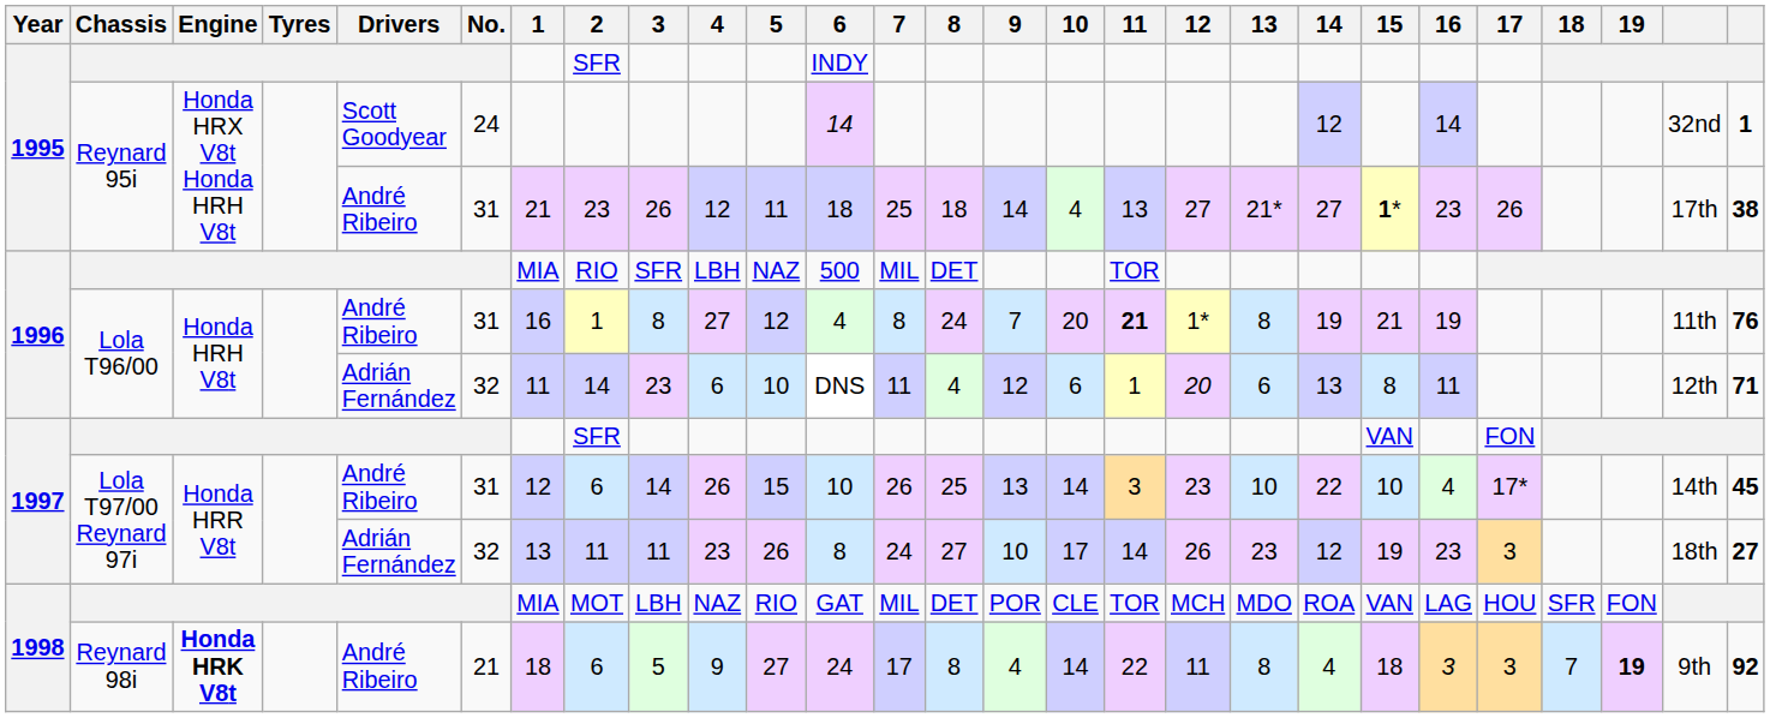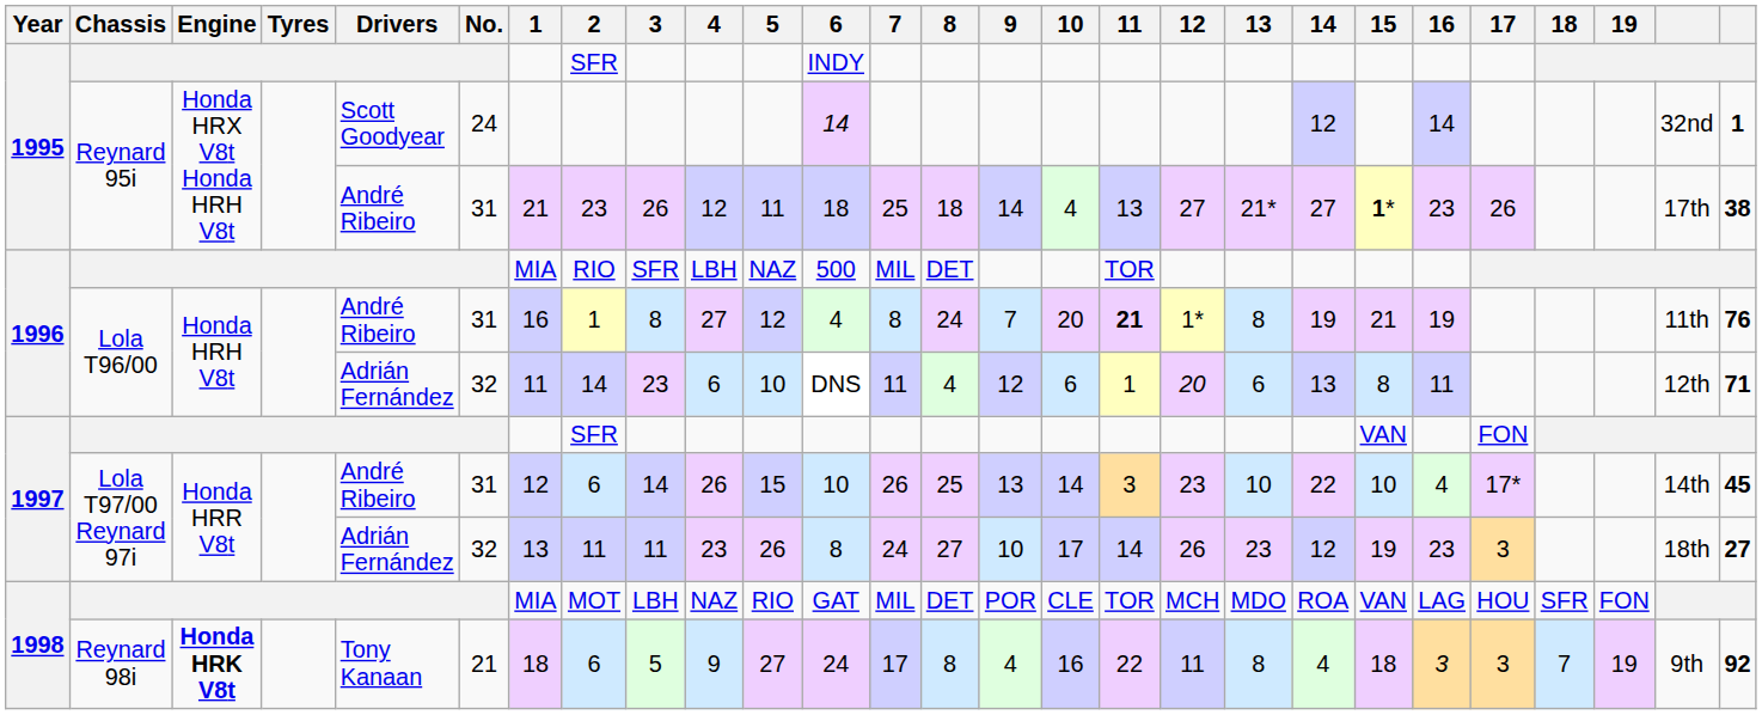Reynard 98i | Drivers: André Ribeiro -> Tony Kanaan
Reynard 98i | 10: 14 -> 16
Reynard 98i | 19: bold -> normal
